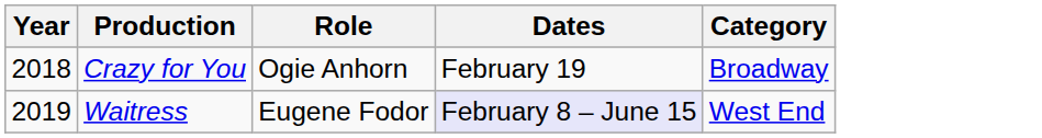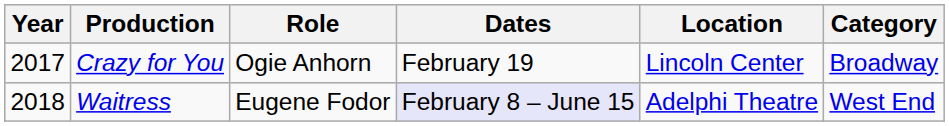+ column: Location | Lincoln Center | Adelphi Theatre
Crazy for You | Year: 2018 -> 2017
Waitress | Year: 2019 -> 2018
